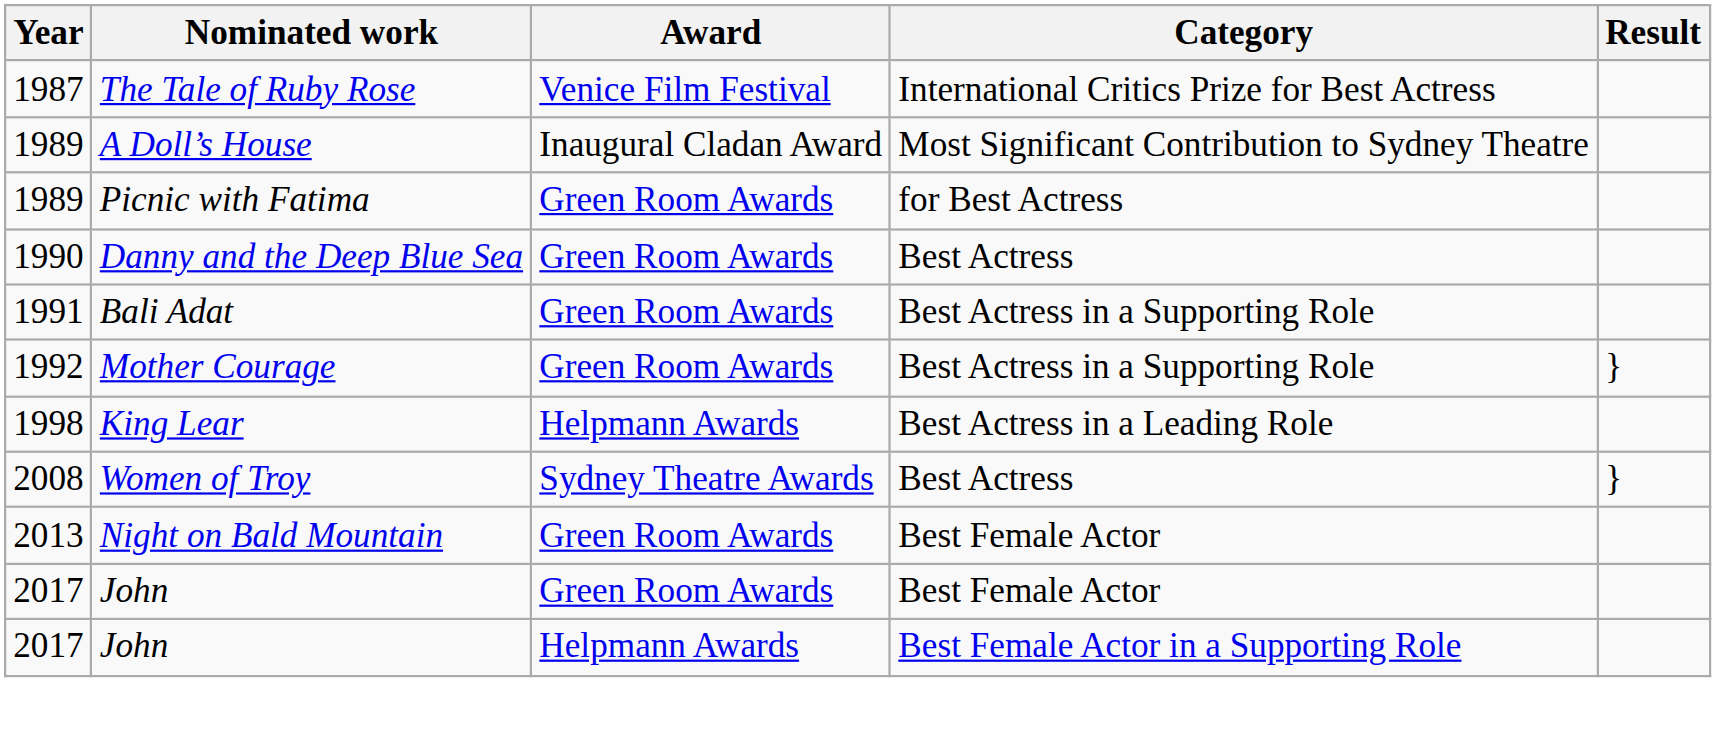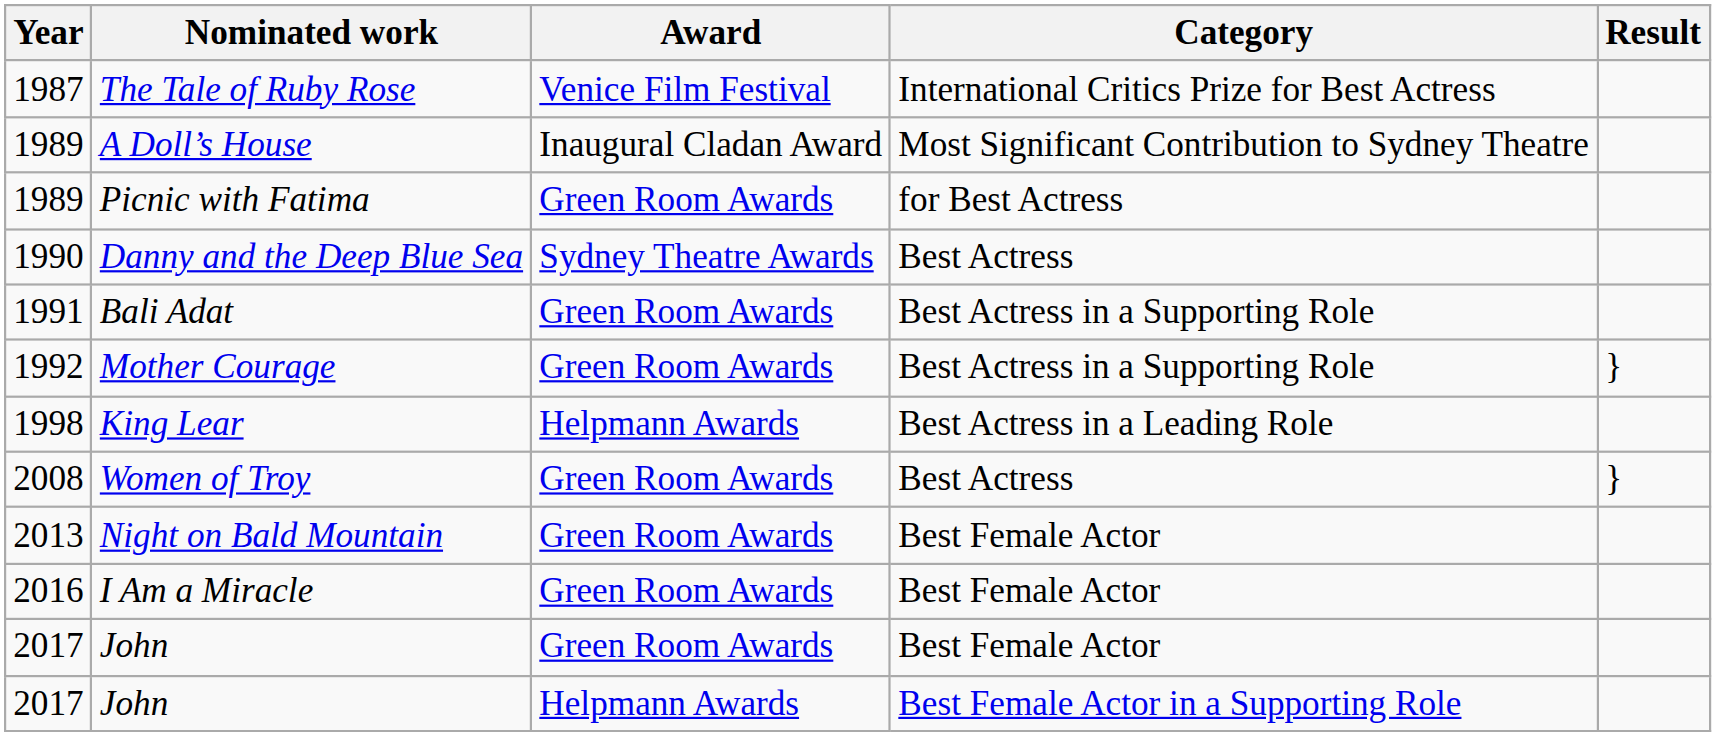Danny and the Deep Blue Sea | Award: Green Room Awards -> Sydney Theatre Awards
Women of Troy | Award: Sydney Theatre Awards -> Green Room Awards
+ row: 2016 | I Am a Miracle | Green Room Awards | Best Female Actor
